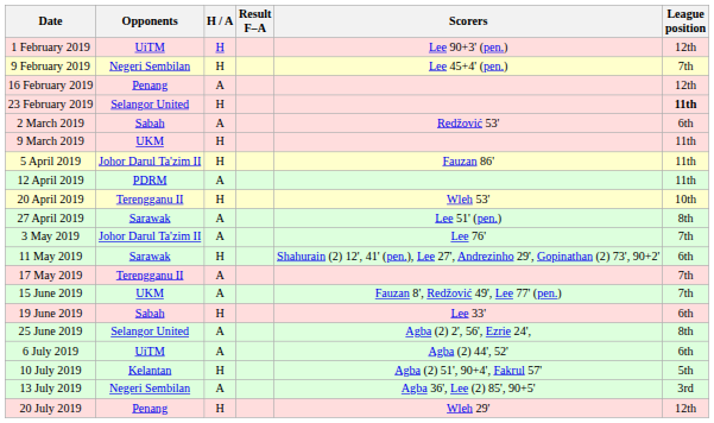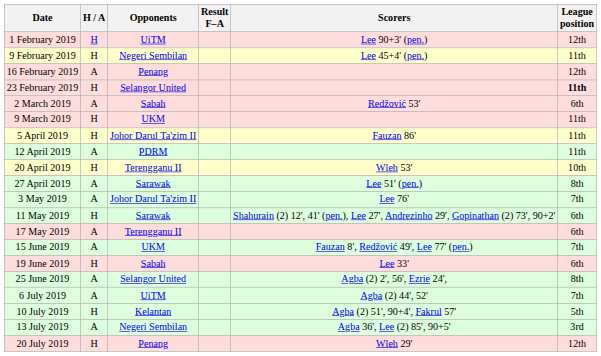columns swapped: Opponents <-> H / A
9 February 2019 | League position: 7th -> 11th
17 May 2019 | League position: 7th -> 6th
6 July 2019 | League position: 6th -> 7th
